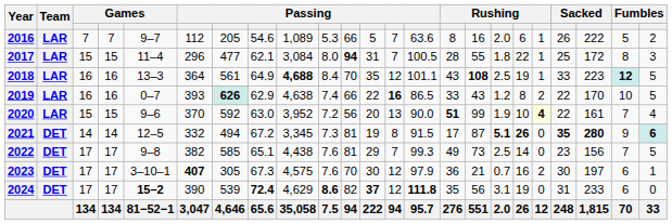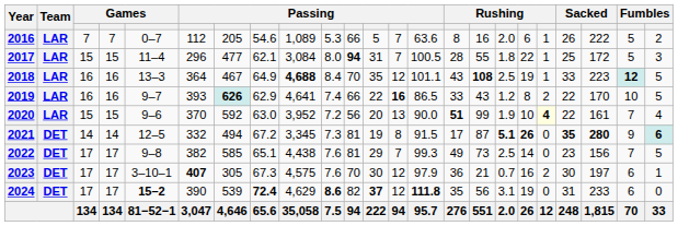2016 | column 5: 9–7 -> 0–7
2017 | column 22: 8 -> 5
2018 | column 7: 561 -> 467
2019 | column 5: 0–7 -> 9–7
2019 | column 9: 4,638 -> 4,641
